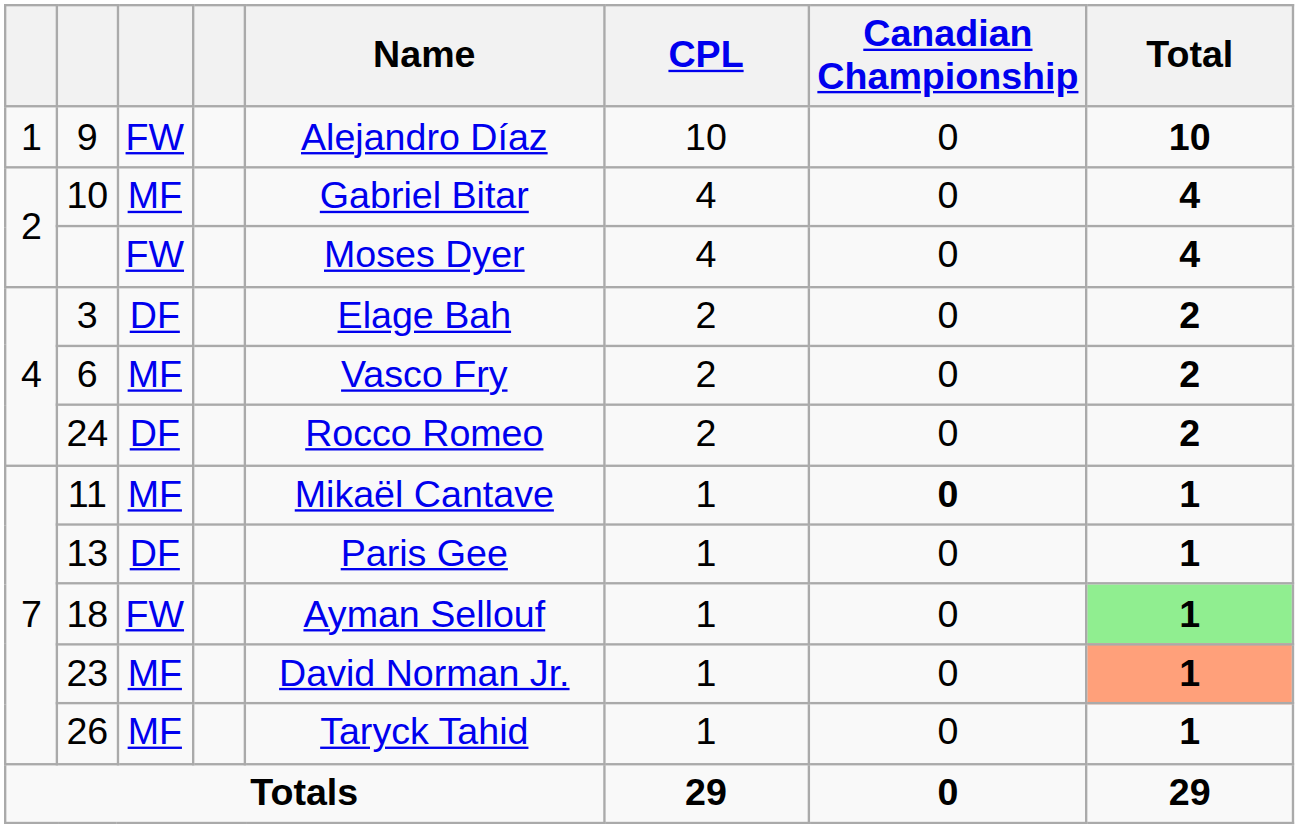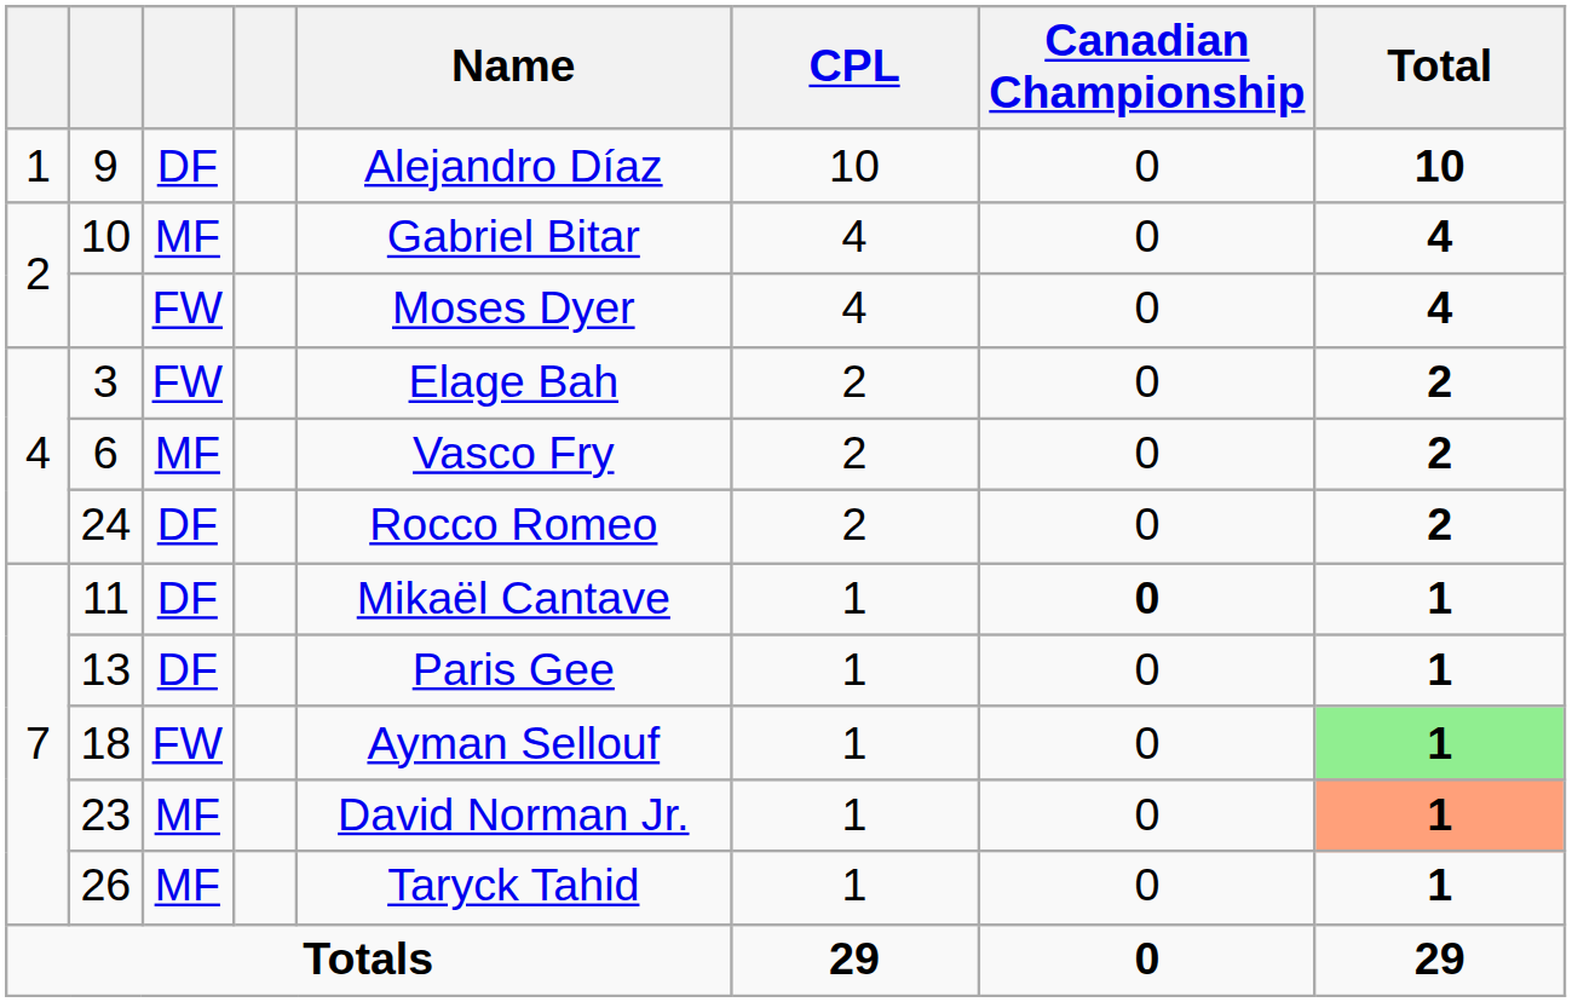9 | column 3: FW -> DF
3 | column 3: DF -> FW
11 | column 3: MF -> DF
